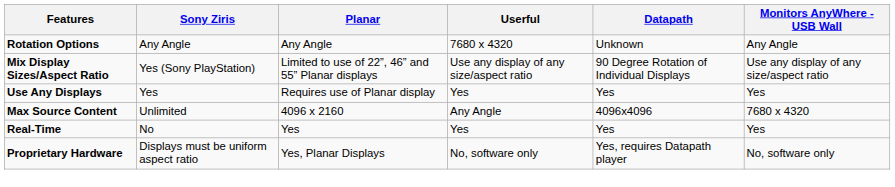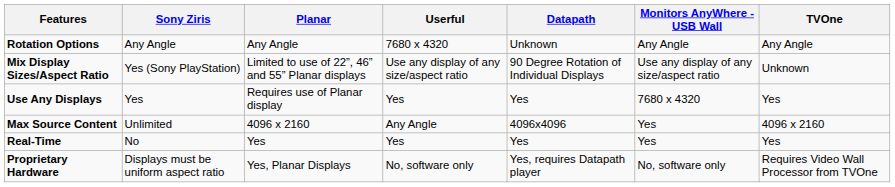+ column: TVOne | Any Angle | Unknown | Yes | 4096 x 2160 | Yes | Requires Video Wall Processor from TVOne
Use Any Displays | Monitors AnyWhere - USB Wall: Yes -> 7680 x 4320
Max Source Content | Monitors AnyWhere - USB Wall: 7680 x 4320 -> Yes
